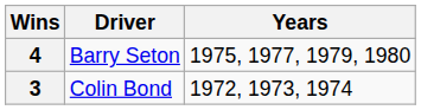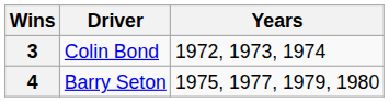rows swapped: 4 <-> 3
